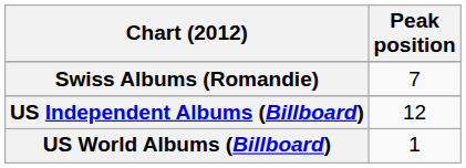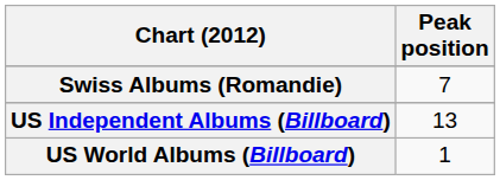US Independent Albums (Billboard) | Peak position: 12 -> 13
